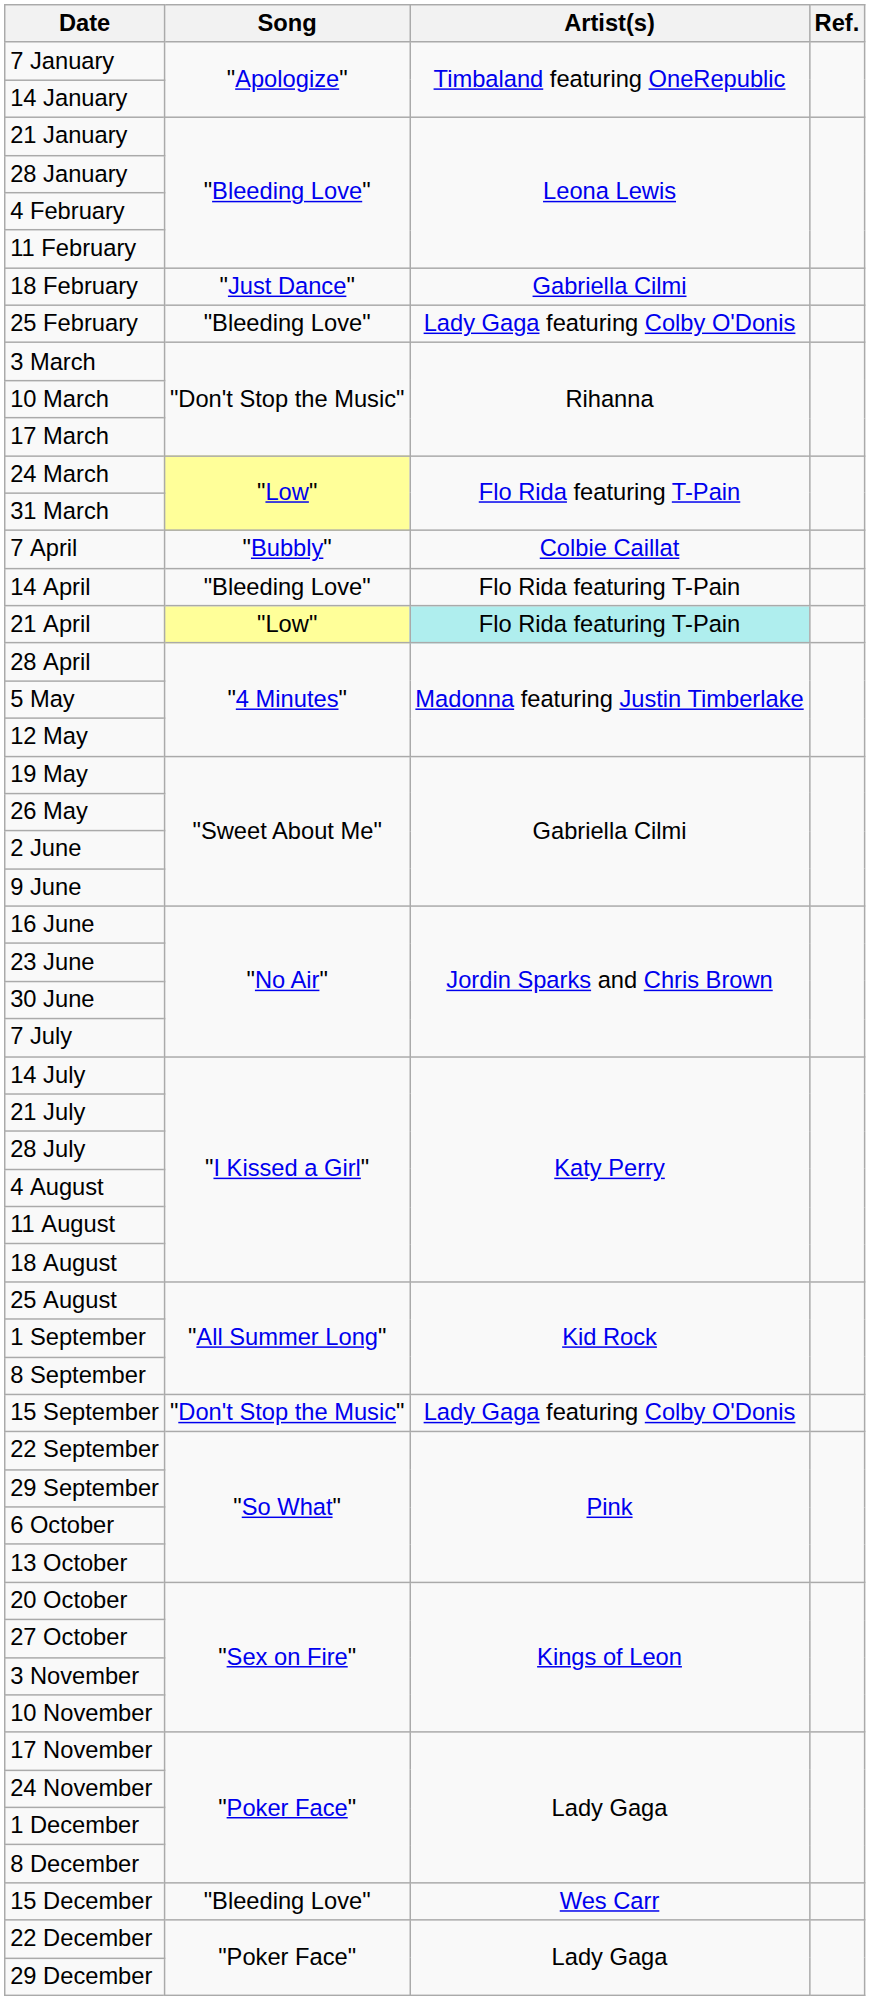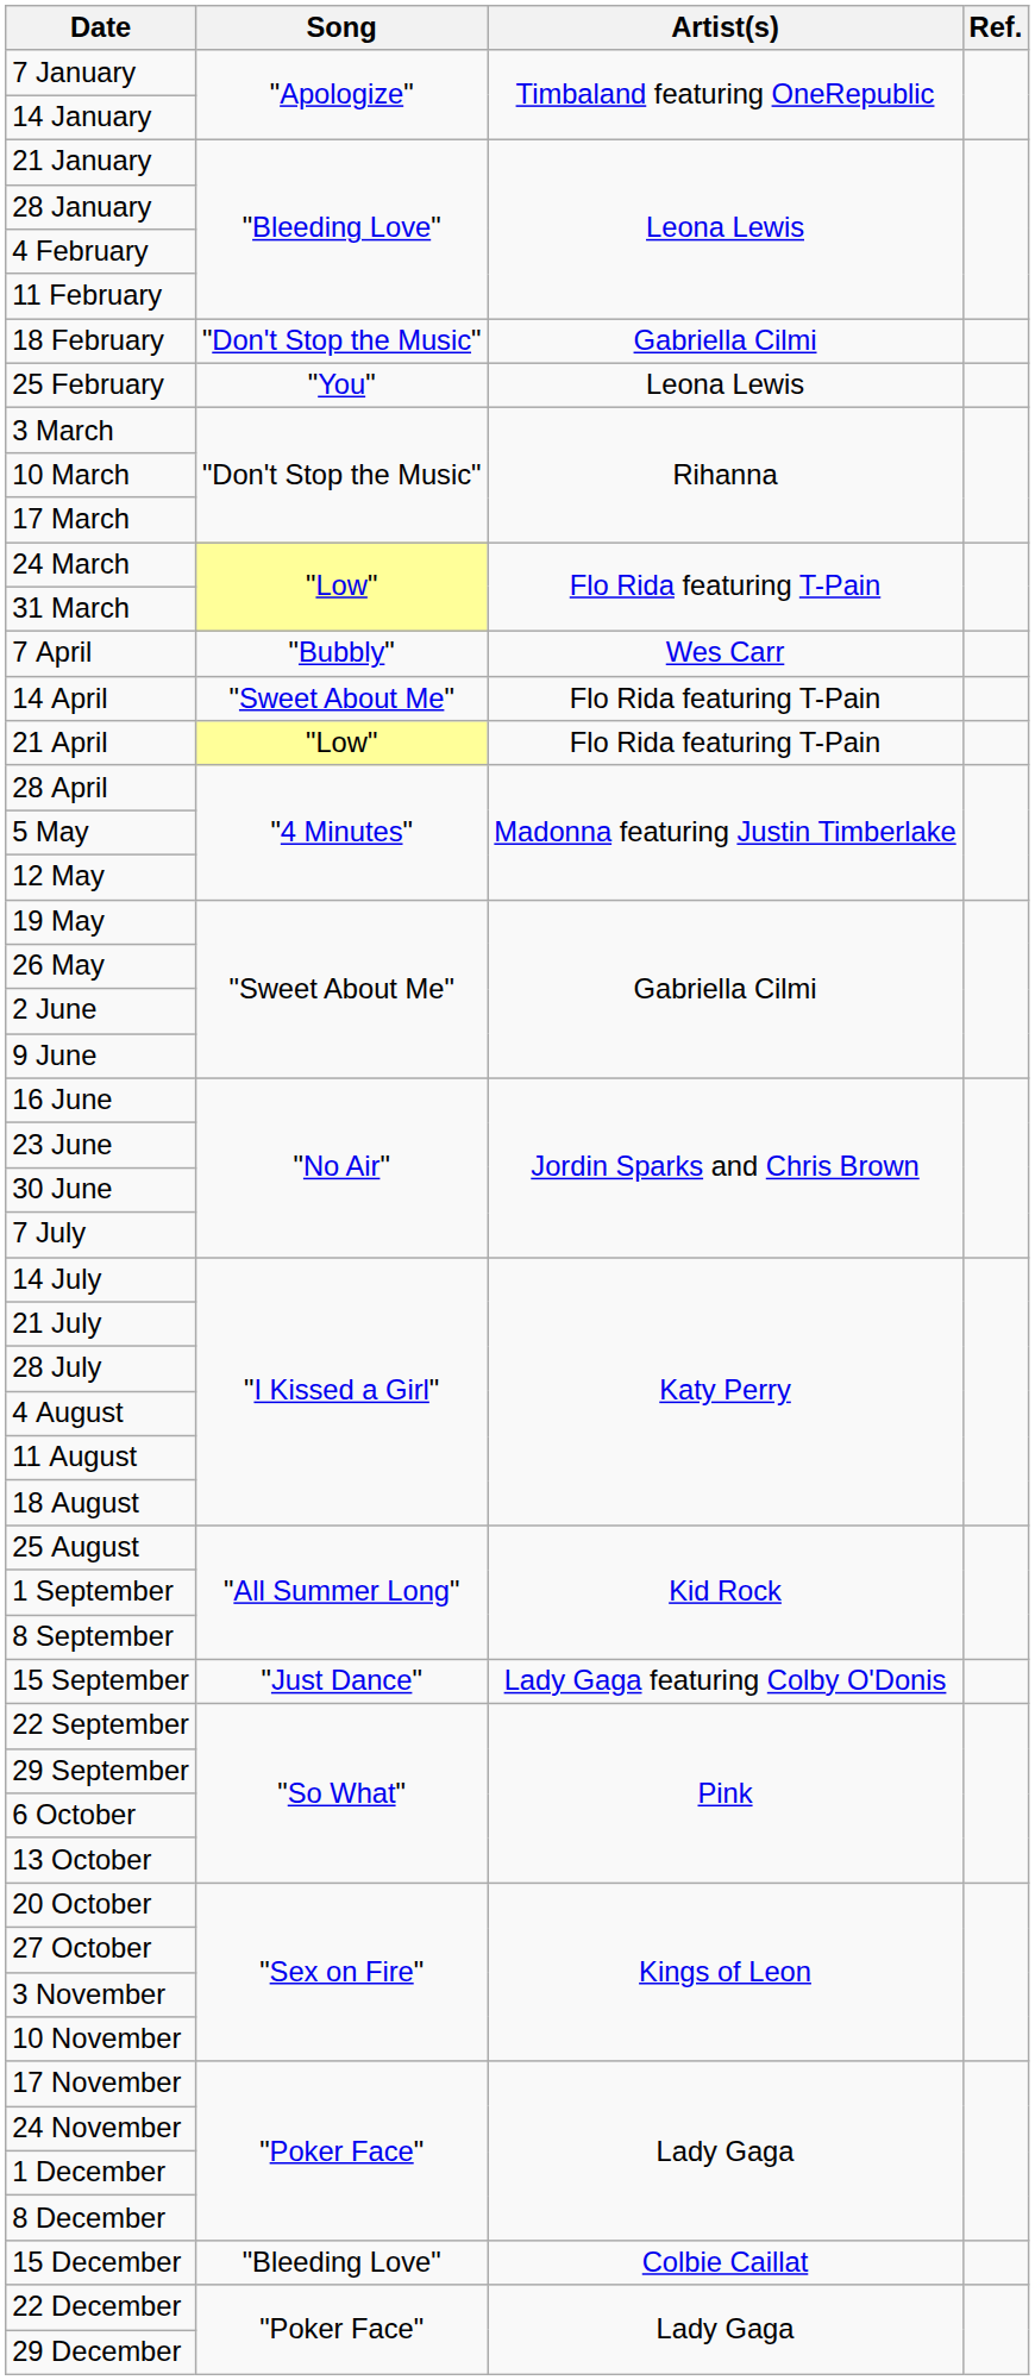18 February | Song: "Just Dance" -> "Don't Stop the Music"
25 February | Song: "Bleeding Love" -> "You"
25 February | Artist(s): Lady Gaga featuring Colby O'Donis -> Leona Lewis
7 April | Artist(s): Colbie Caillat -> Wes Carr
14 April | Song: "Bleeding Love" -> "Sweet About Me"
21 April | Artist(s): paleturquoise background -> no background
15 September | Song: "Don't Stop the Music" -> "Just Dance"
15 December | Artist(s): Wes Carr -> Colbie Caillat
